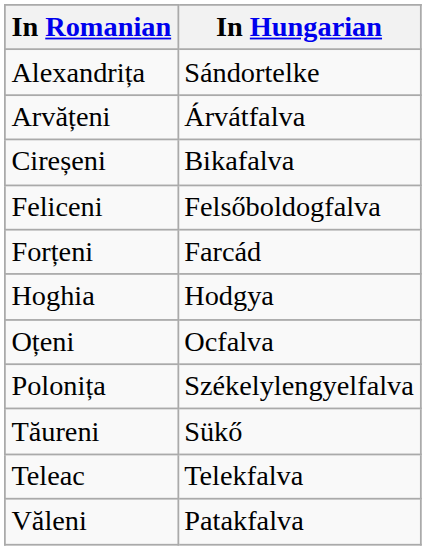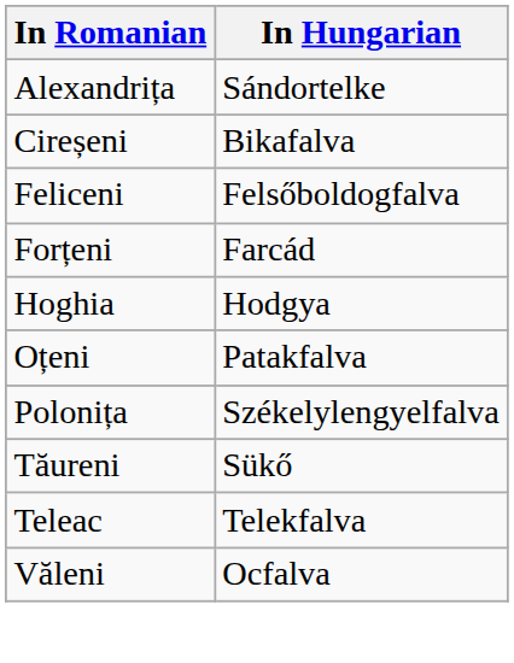- row: Arvățeni | Árvátfalva
Oțeni | In Hungarian: Ocfalva -> Patakfalva
Văleni | In Hungarian: Patakfalva -> Ocfalva
